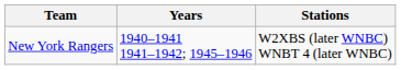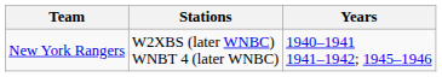columns swapped: Stations <-> Years
